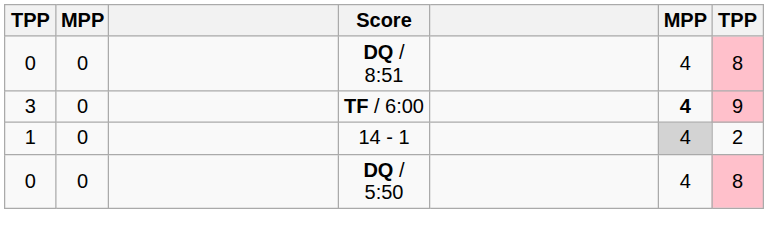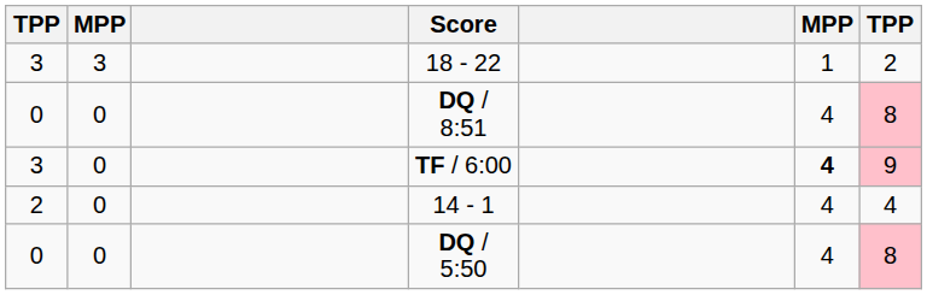+ row: 3 | 3 | 18 - 22 | 1 | 2
14 - 1 | column 1: 1 -> 2
14 - 1 | column 6: lightgrey background -> no background
14 - 1 | column 7: 2 -> 4
